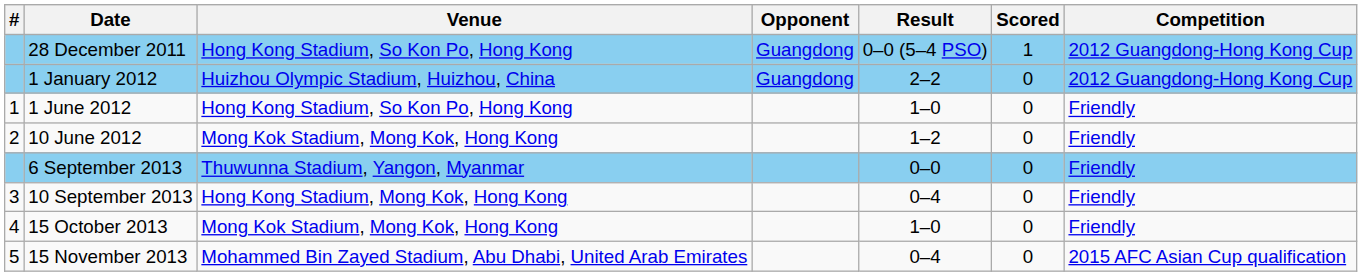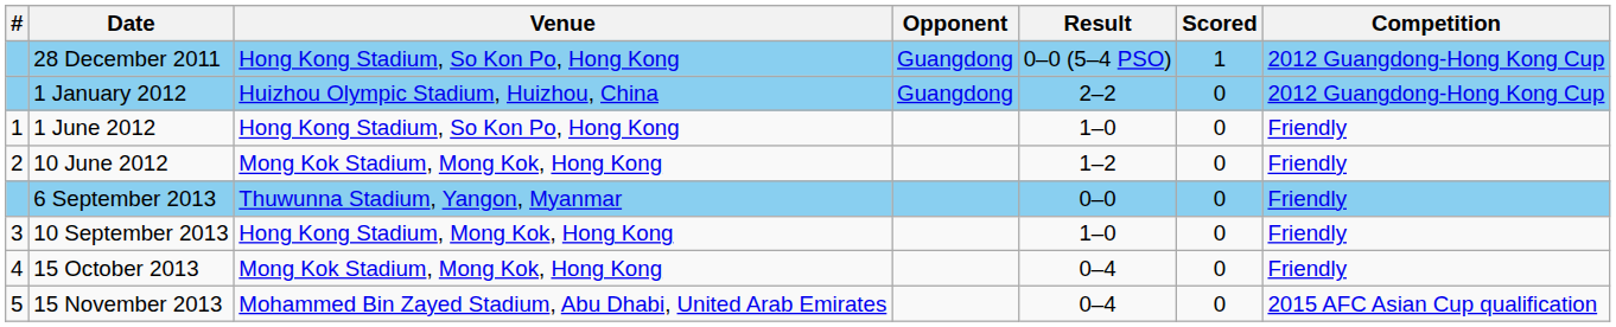10 September 2013 | Result: 0–4 -> 1–0
15 October 2013 | Result: 1–0 -> 0–4
